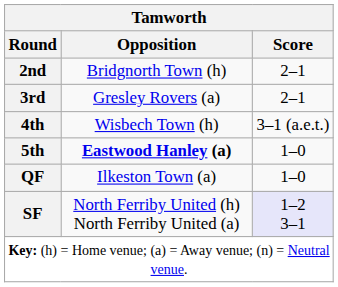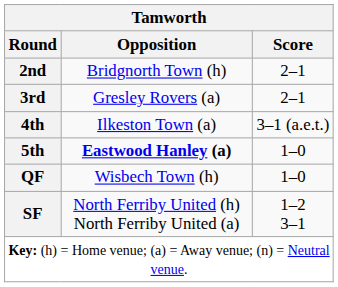4th | Opposition: Wisbech Town (h) -> Ilkeston Town (a)
QF | Opposition: Ilkeston Town (a) -> Wisbech Town (h)
SF | Score: lavender background -> no background
